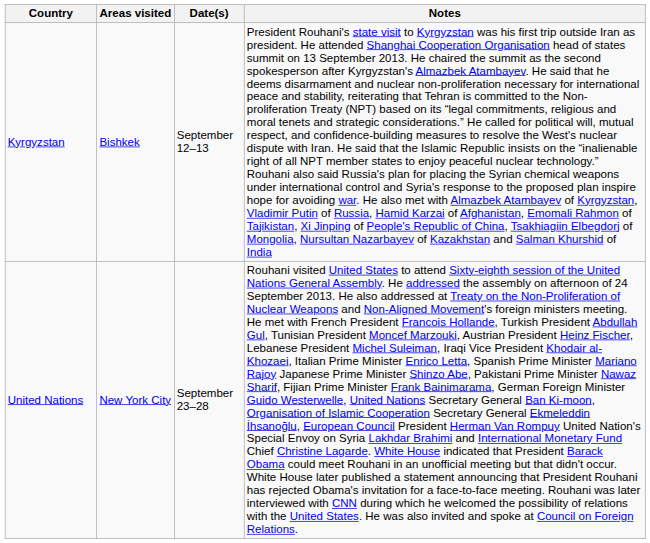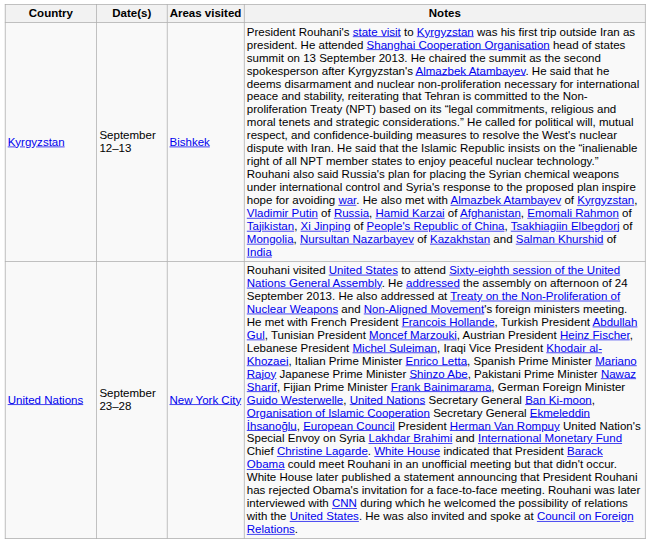columns swapped: Areas visited <-> Date(s)
